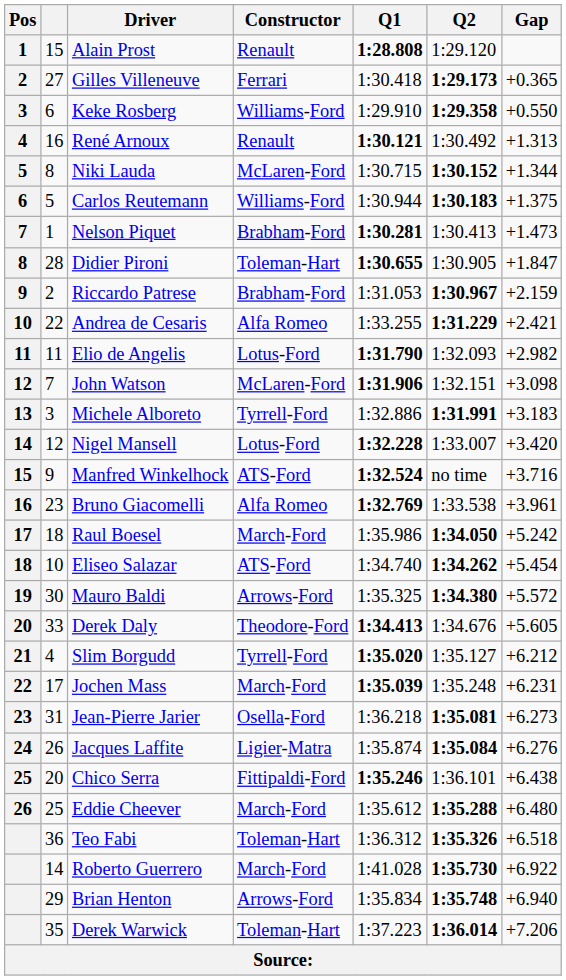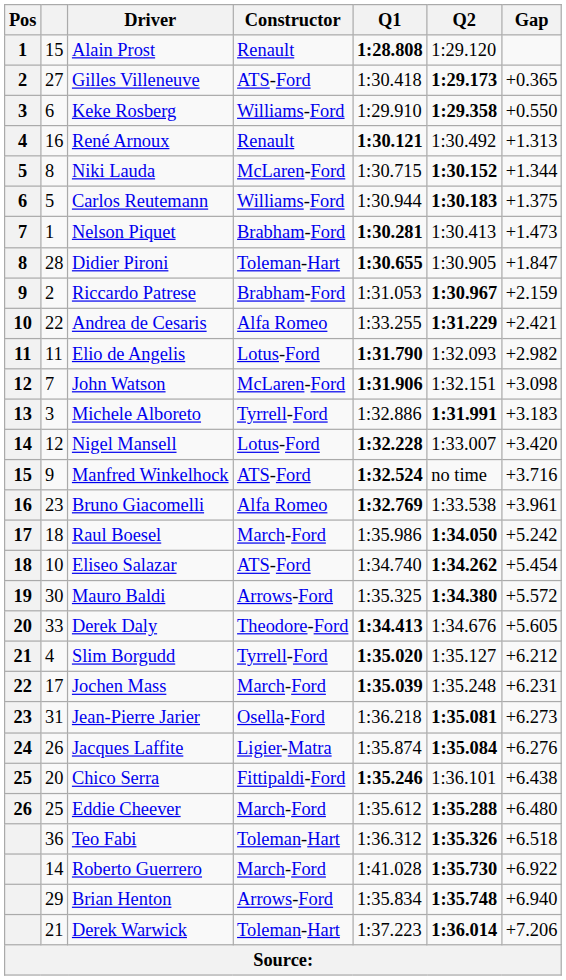Gilles Villeneuve | Constructor: Ferrari -> ATS-Ford
Derek Warwick | column 2: 35 -> 21
